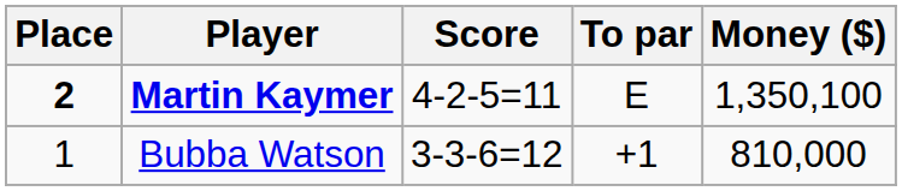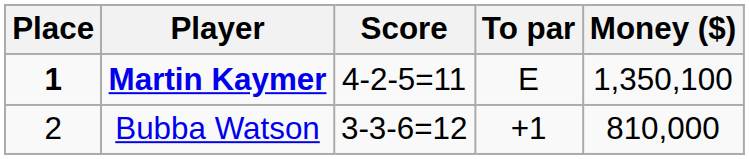Martin Kaymer | Place: 2 -> 1
Bubba Watson | Place: 1 -> 2
